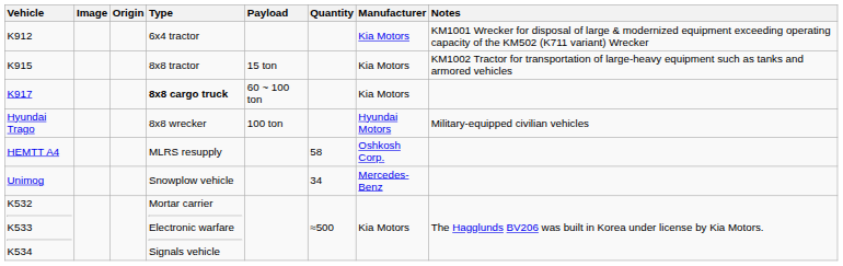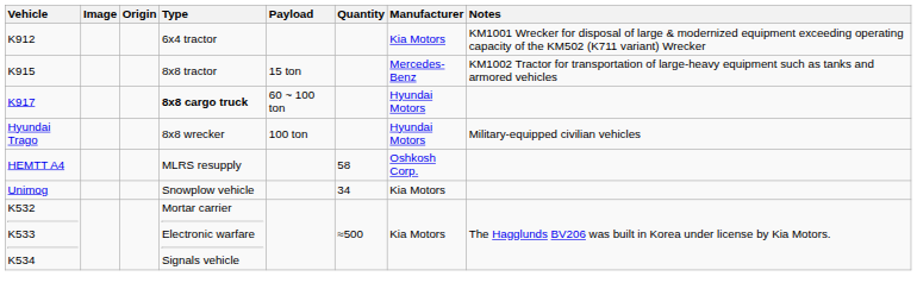K915 | Manufacturer: Kia Motors -> Mercedes-Benz
K917 | Manufacturer: Kia Motors -> Hyundai Motors
Unimog | Manufacturer: Mercedes-Benz -> Kia Motors
